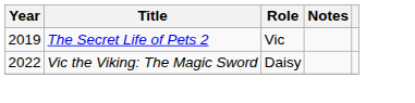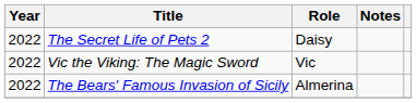The Secret Life of Pets 2 | Year: 2019 -> 2022
The Secret Life of Pets 2 | Role: Vic -> Daisy
Vic the Viking: The Magic Sword | Role: Daisy -> Vic
+ row: 2022 | The Bears' Famous Invasion of Sicily | Almerina
